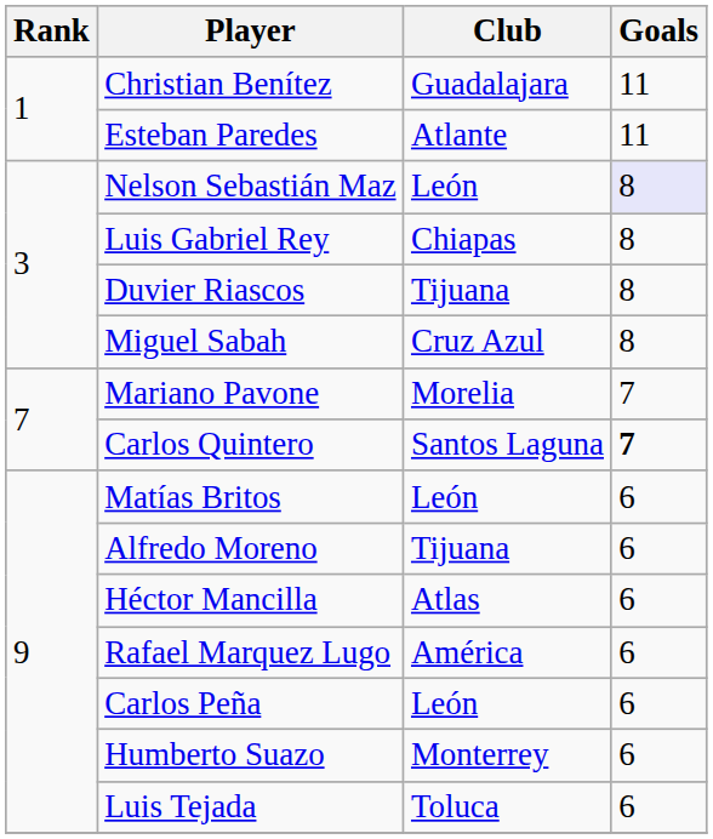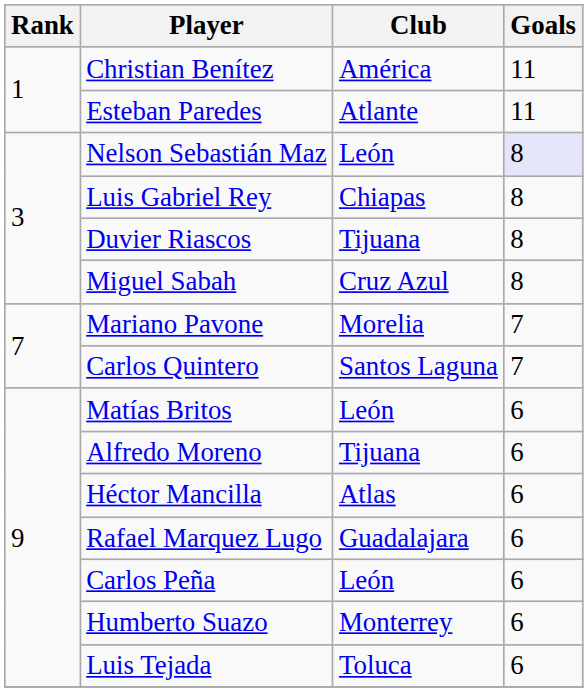Christian Benítez | Club: Guadalajara -> América
Carlos Quintero | Goals: bold -> normal
Rafael Marquez Lugo | Club: América -> Guadalajara
